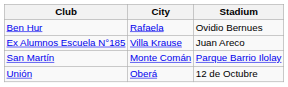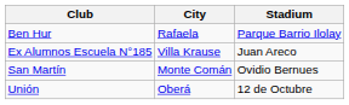Ben Hur | Stadium: Ovidio Bernues -> Parque Barrio Ilolay
San Martín | Stadium: Parque Barrio Ilolay -> Ovidio Bernues
